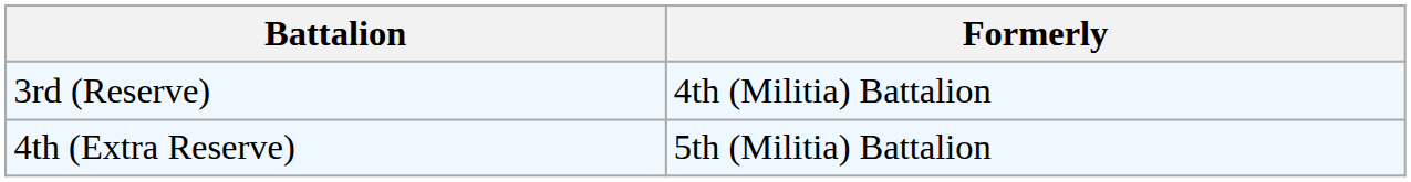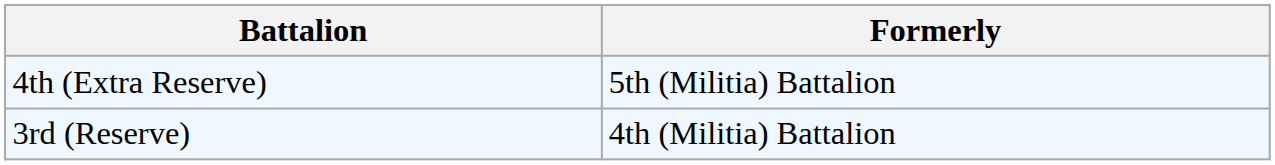rows swapped: 3rd (Reserve) <-> 4th (Extra Reserve)
